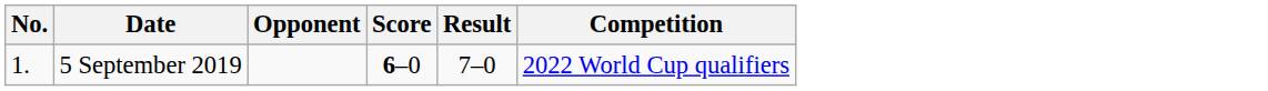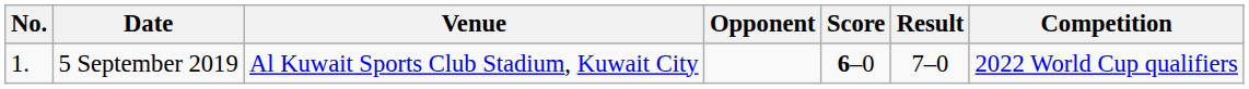+ column: Venue | Al Kuwait Sports Club Stadium, Kuwait City
